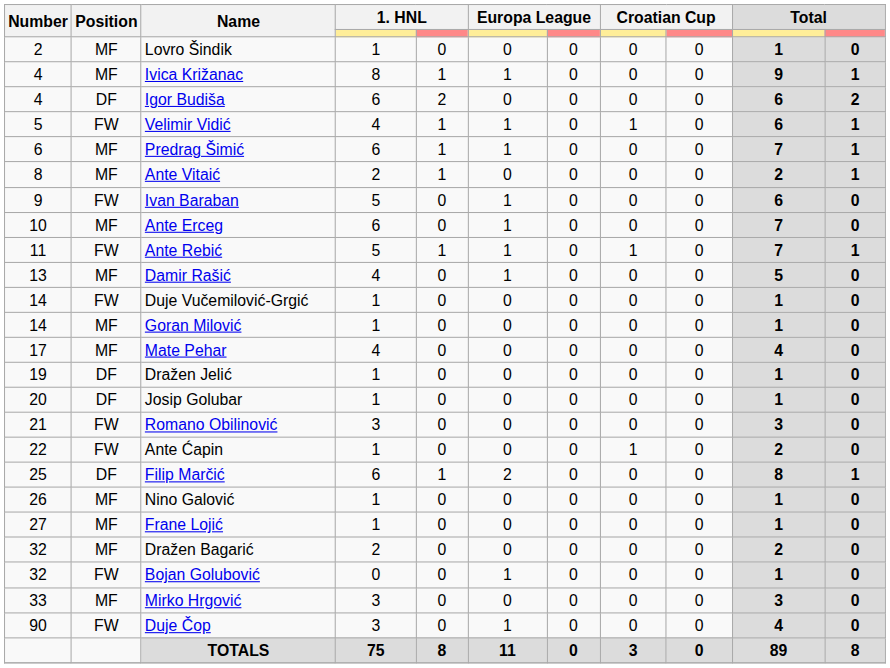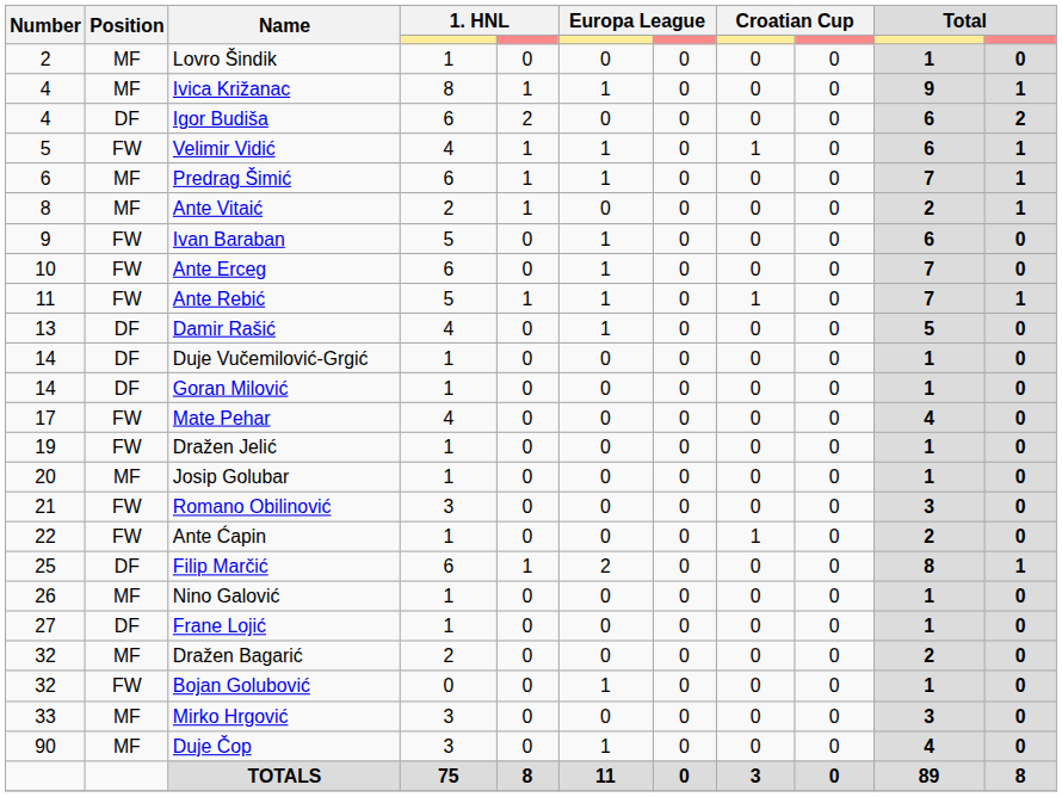Ante Erceg | Position: MF -> FW
Damir Rašić | Position: MF -> DF
Duje Vučemilović-Grgić | Position: FW -> DF
Goran Milović | Position: MF -> DF
Mate Pehar | Position: MF -> FW
Dražen Jelić | Position: DF -> FW
Josip Golubar | Position: DF -> MF
Frane Lojić | Position: MF -> DF
Duje Čop | Position: FW -> MF
